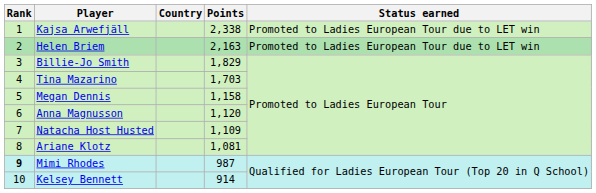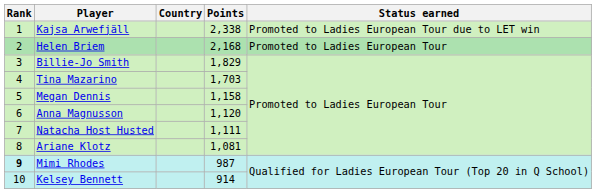Helen Briem | Points: 2,163 -> 2,168
Helen Briem | Status earned: Promoted to Ladies European Tour due to LET win -> Promoted to Ladies European Tour
Natacha Host Husted | Points: 1,109 -> 1,111
